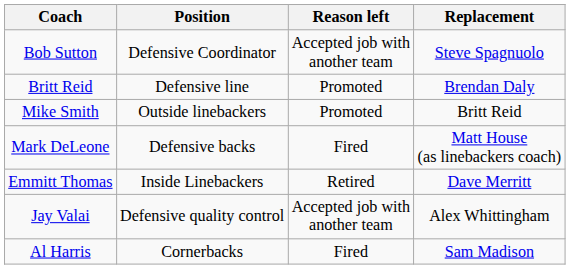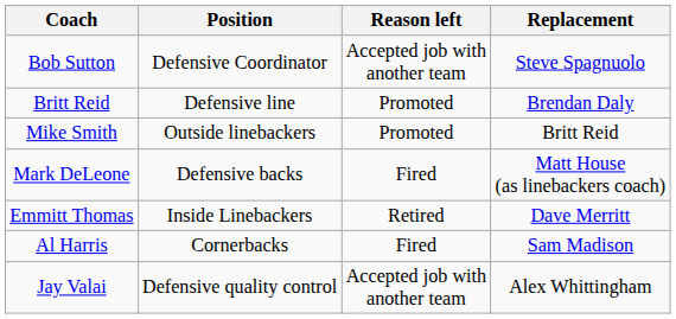rows swapped: Al Harris <-> Jay Valai
